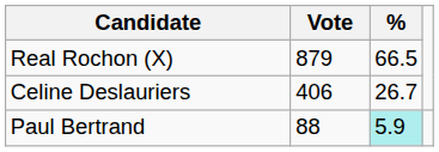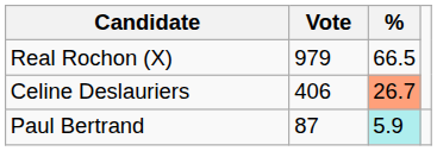Real Rochon (X) | Vote: 879 -> 979
Celine Deslauriers | %: no background -> lightsalmon background
Paul Bertrand | Vote: 88 -> 87
